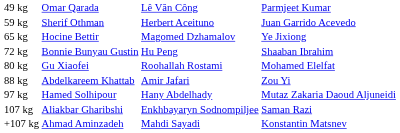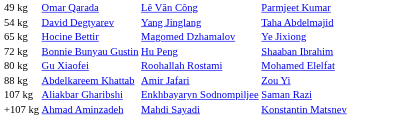+ row: 54 kg | David Degtyarev | Yang Jinglang | Taha Abdelmajid
- row: 59 kg | Sherif Othman | Herbert Aceituno | Juan Garrido Acevedo
- row: 97 kg | Hamed Solhipour | Hany Abdelhady | Mutaz Zakaria Daoud Aljuneidi
